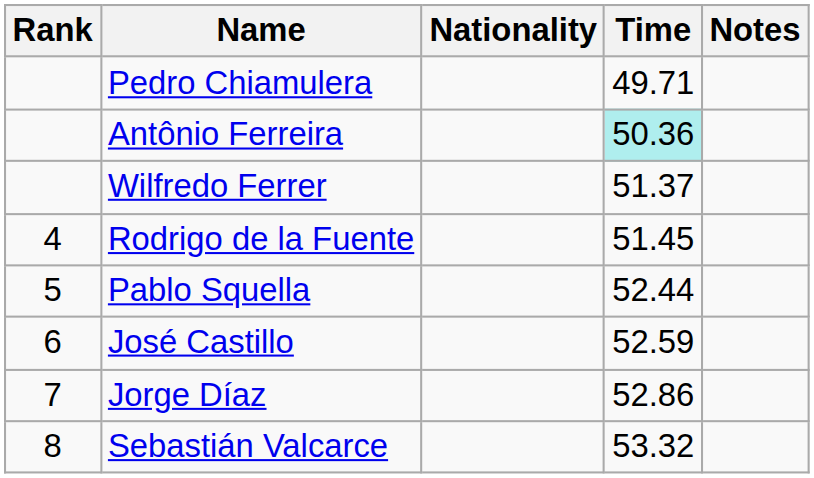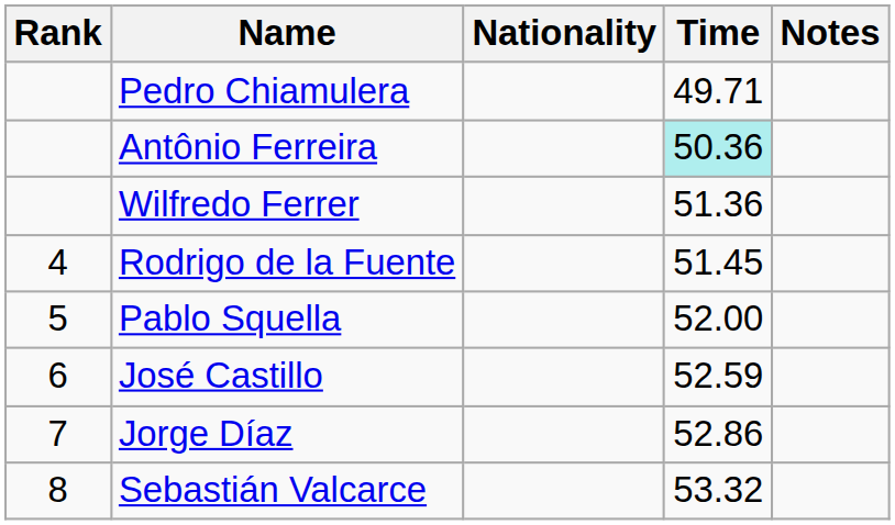Wilfredo Ferrer | Time: 51.37 -> 51.36
Pablo Squella | Time: 52.44 -> 52.00
